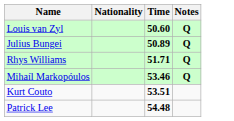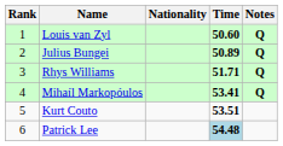+ column: Rank | 1 | 2 | 3 | 4 | 5 | 6
Mihaíl Markopóulos | Time: 53.46 -> 53.41
Patrick Lee | Time: no background -> lightblue background
